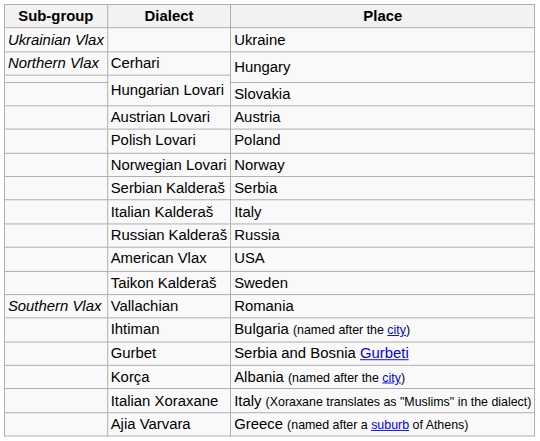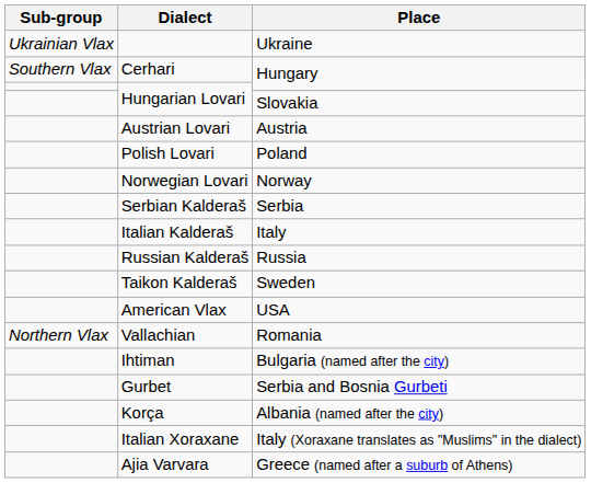Cerhari | Sub-group: Northern Vlax -> Southern Vlax
rows swapped: Taikon Kalderaš <-> American Vlax
Vallachian | Sub-group: Southern Vlax -> Northern Vlax
